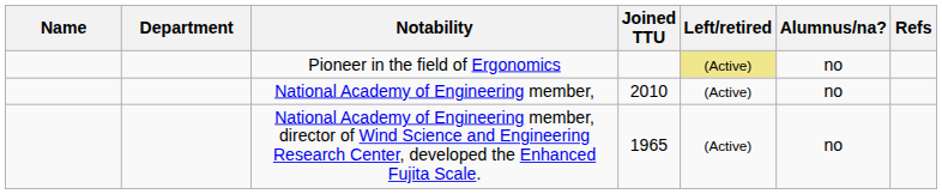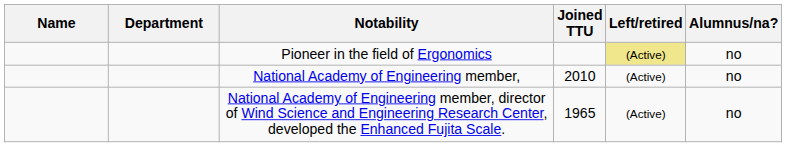- column: Refs
